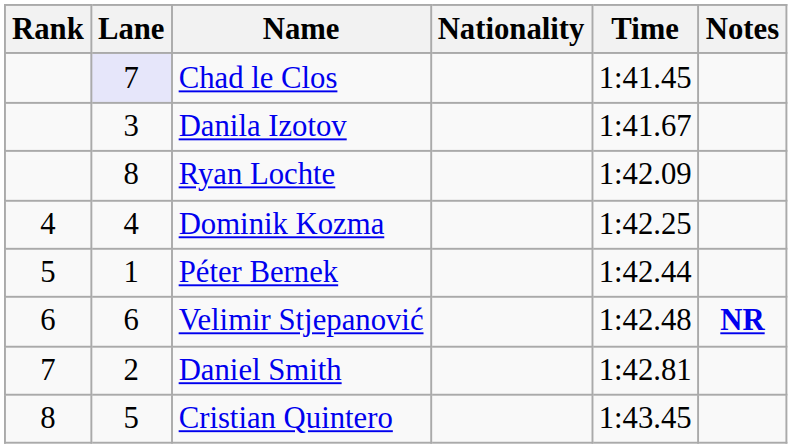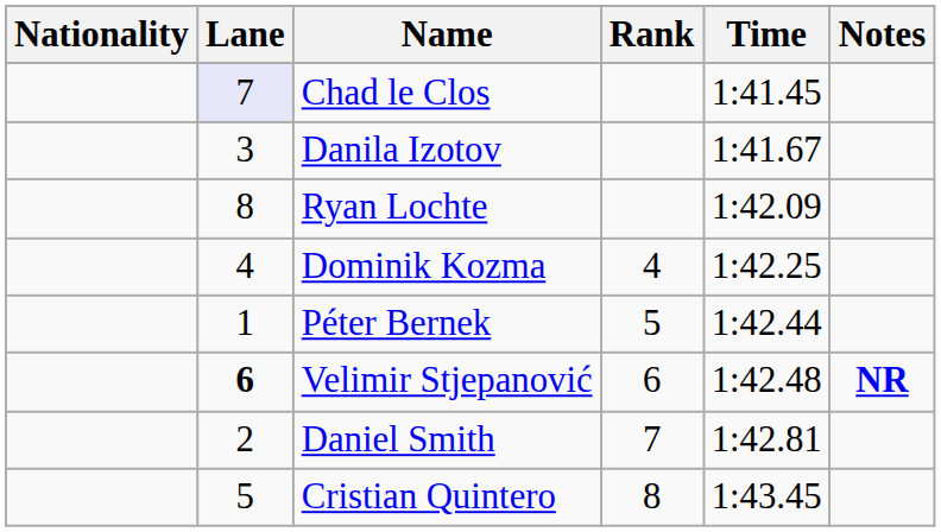columns swapped: Rank <-> Nationality
Velimir Stjepanović | Lane: normal -> bold
